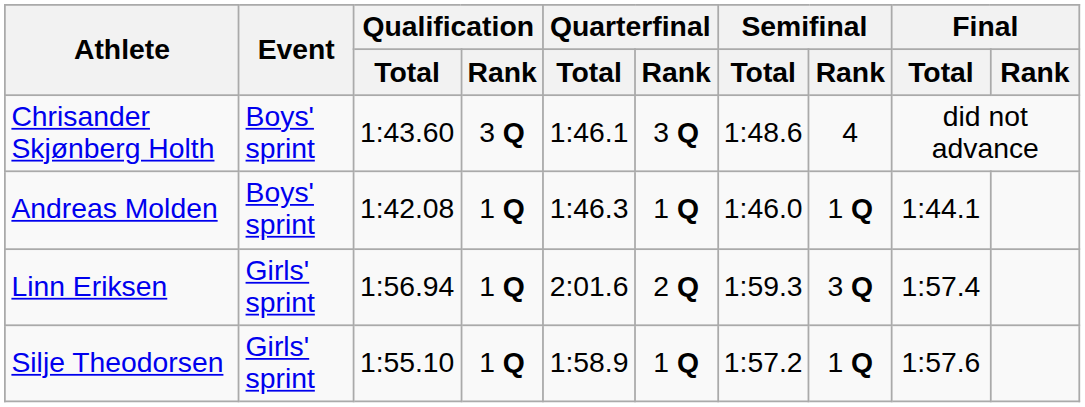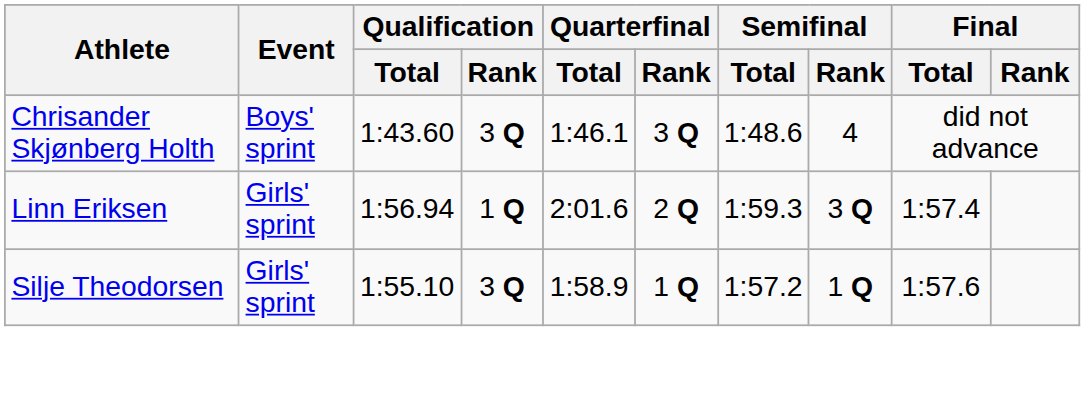- row: Andreas Molden | Boys' sprint | 1:42.08 | 1 Q | 1:46.3 | 1 Q | 1:46.0 | 1 Q | 1:44.1
Silje Theodorsen | Qualification / Rank: 1 Q -> 3 Q
